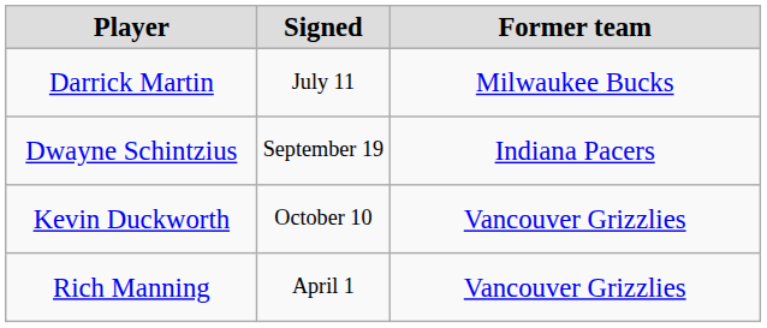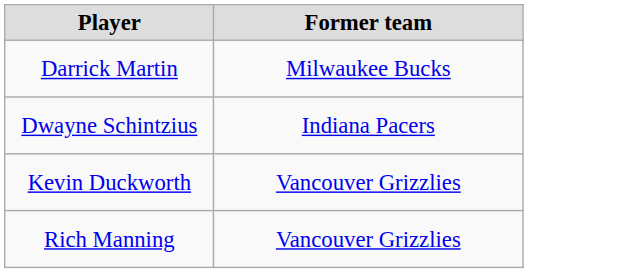- column: Signed | July 11 | September 19 | October 10 | April 1
